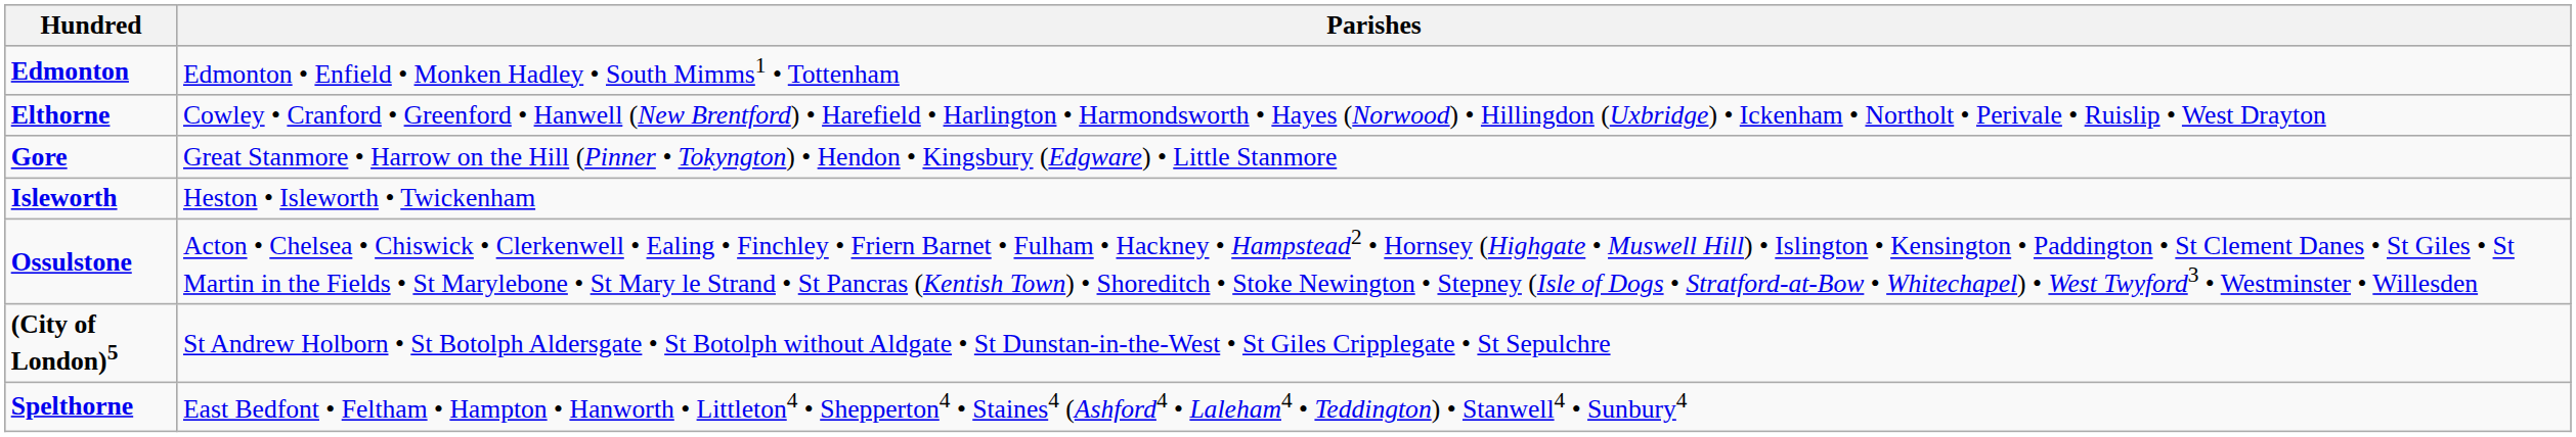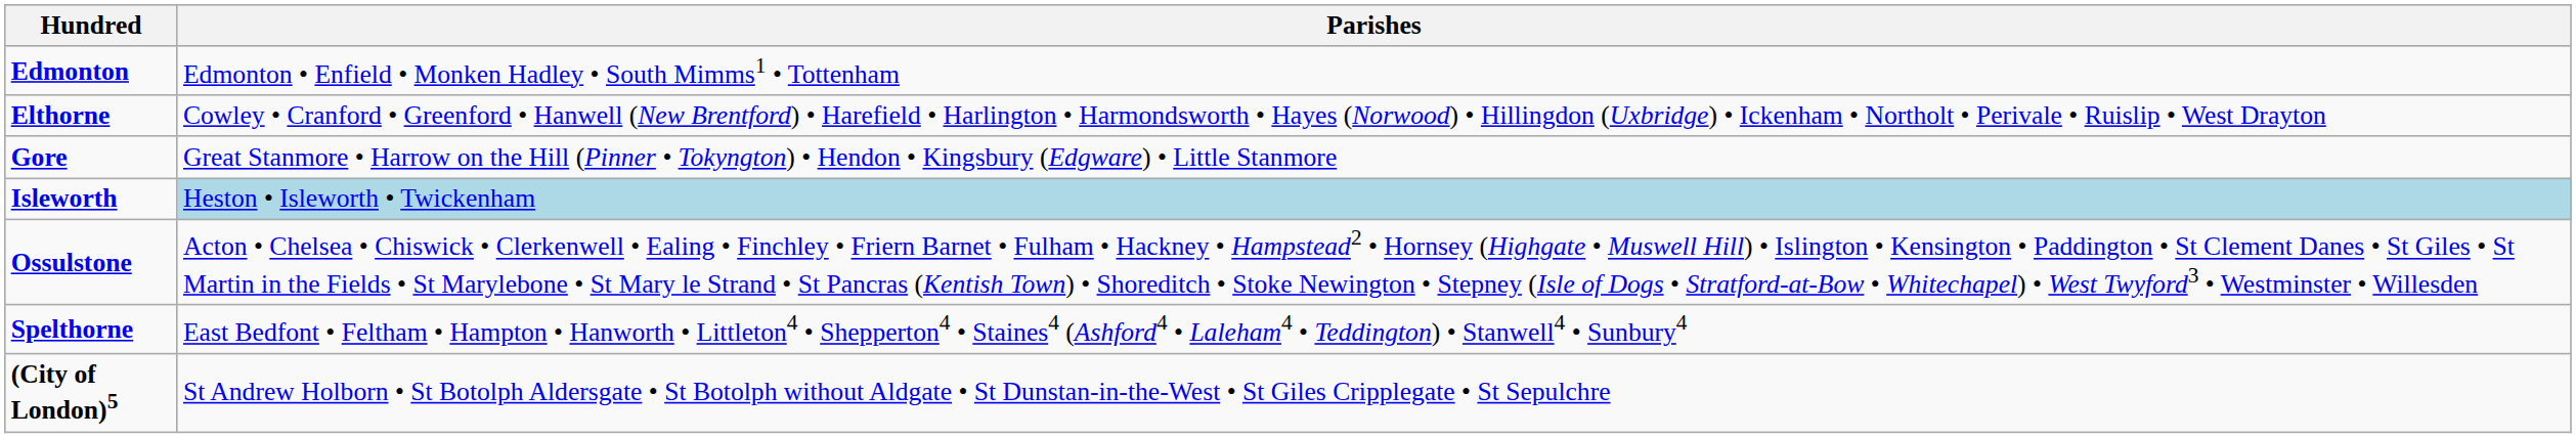Isleworth | Parishes: no background -> lightblue background
rows swapped: Spelthorne <-> (City of London)5
